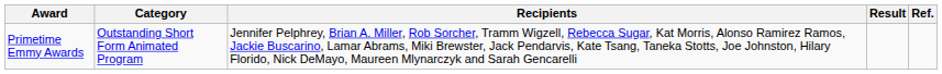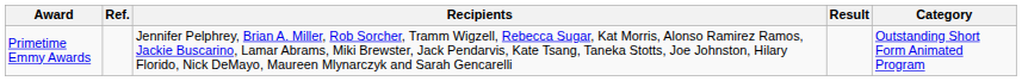columns swapped: Category <-> Ref.
